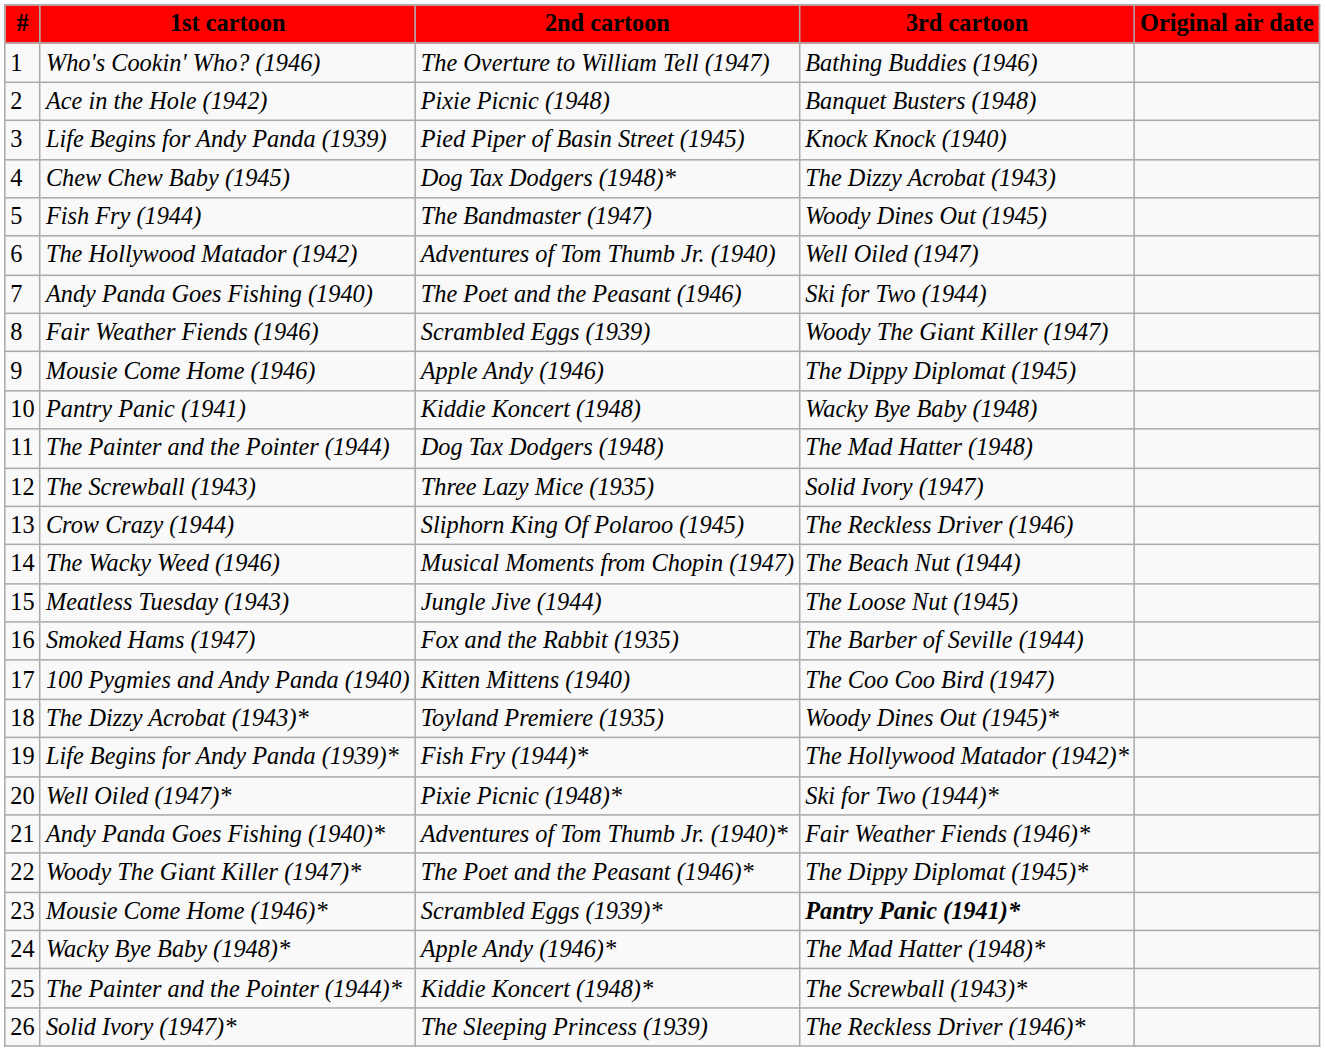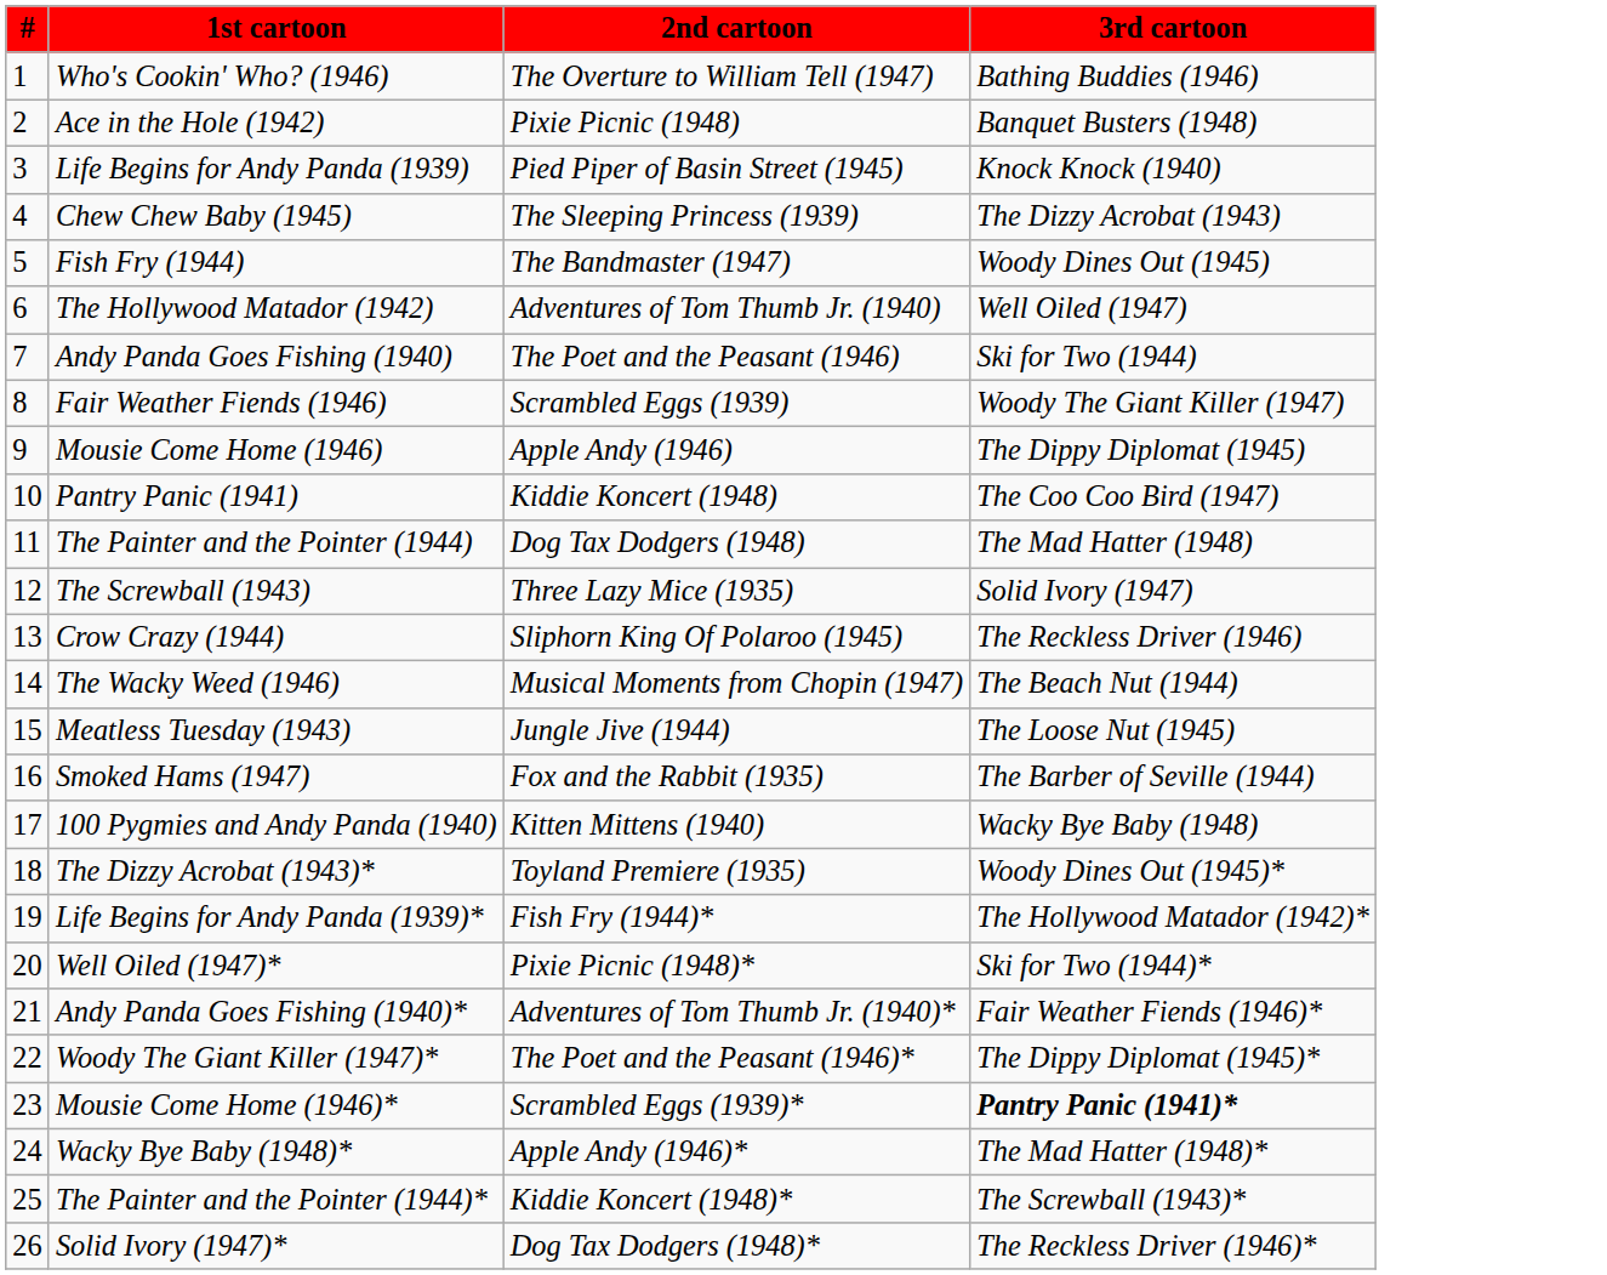- column: Original air date
Chew Chew Baby (1945) | 2nd cartoon: Dog Tax Dodgers (1948)* -> The Sleeping Princess (1939)
Pantry Panic (1941) | 3rd cartoon: Wacky Bye Baby (1948) -> The Coo Coo Bird (1947)
100 Pygmies and Andy Panda (1940) | 3rd cartoon: The Coo Coo Bird (1947) -> Wacky Bye Baby (1948)
Solid Ivory (1947)* | 2nd cartoon: The Sleeping Princess (1939) -> Dog Tax Dodgers (1948)*
